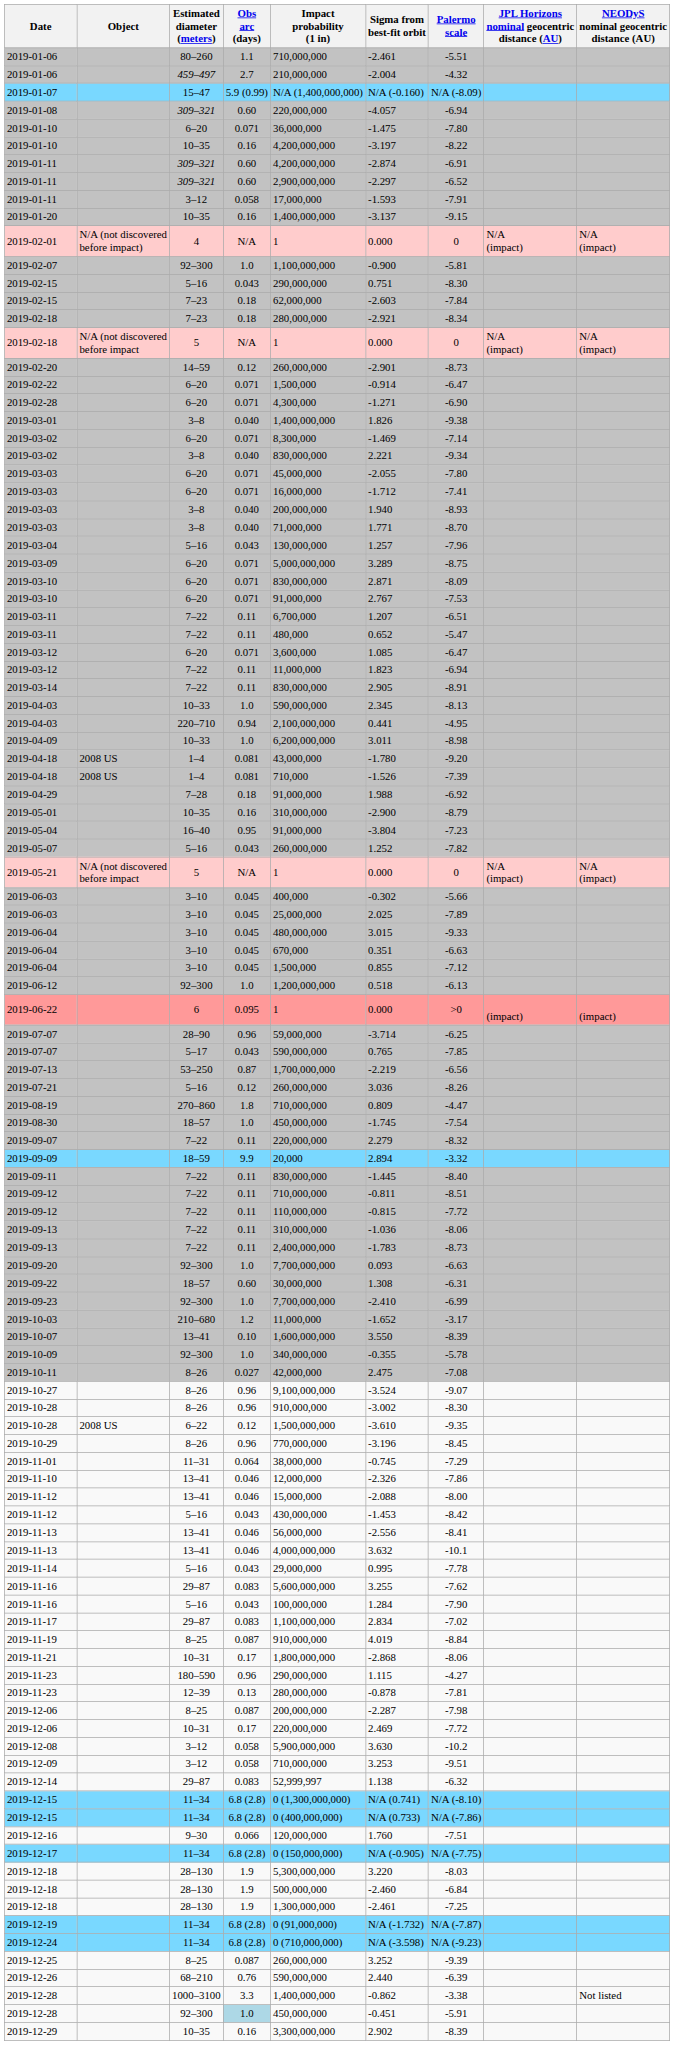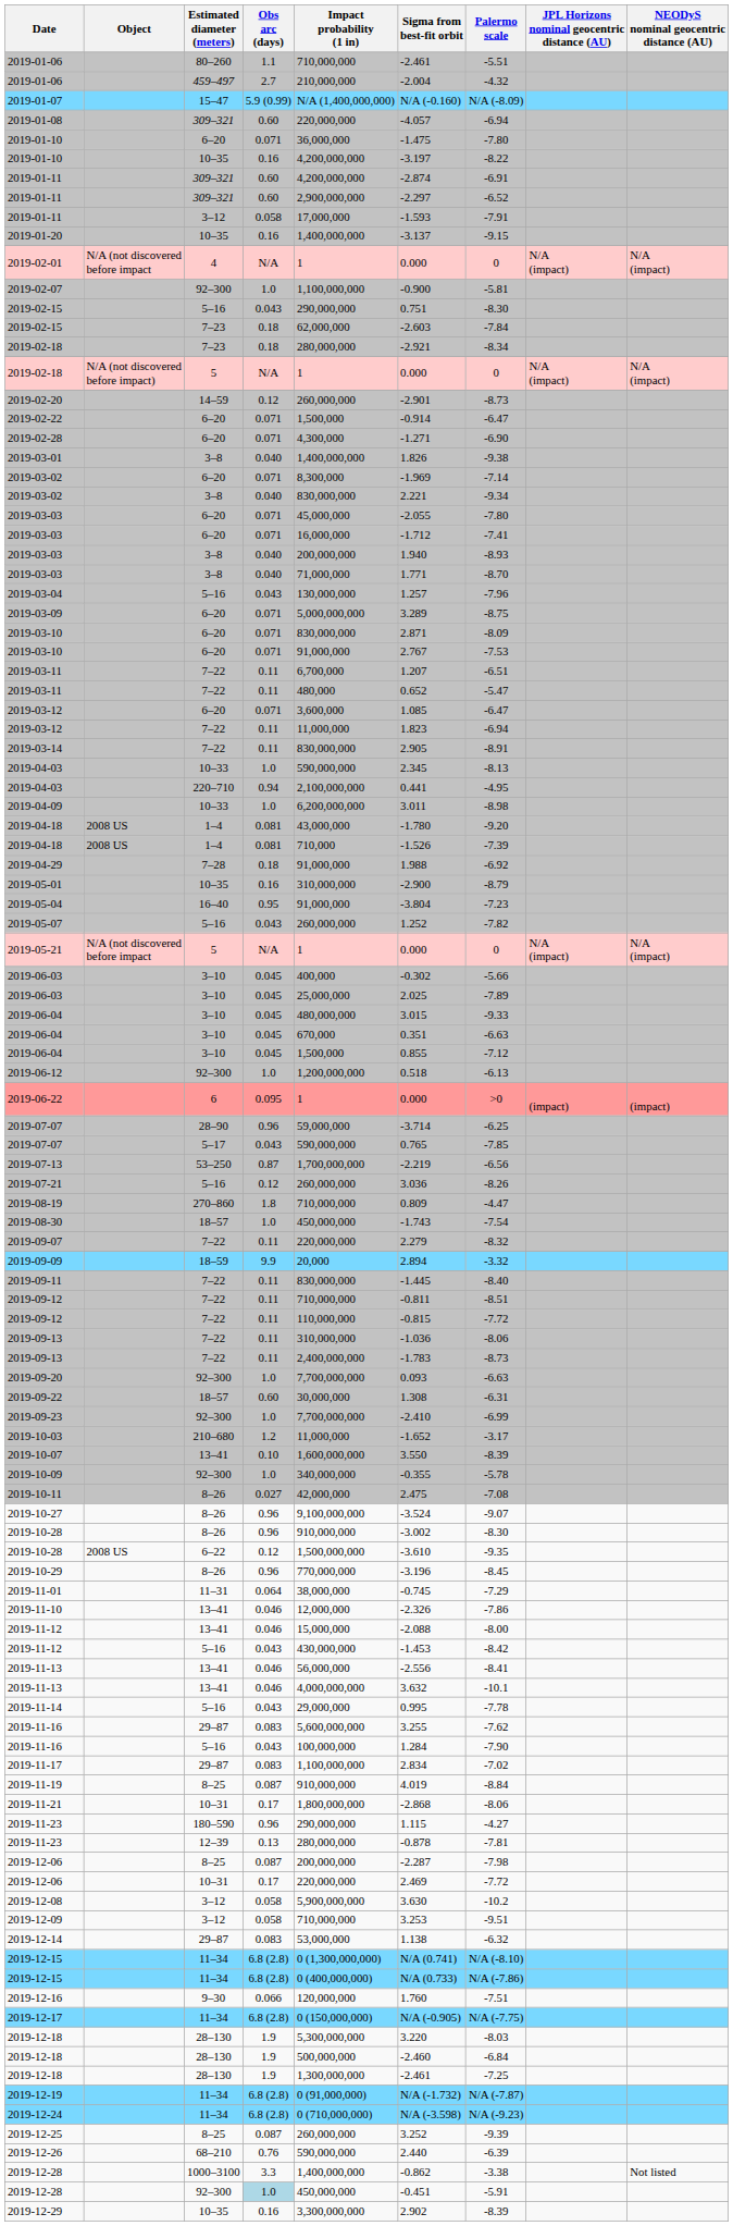2019-02-01 | Object: N/A (not discovered before impact) -> N/A (not discovered before impact
2019-02-18 / 5 | Object: N/A (not discovered before impact -> N/A (not discovered before impact)
2019-03-02 / 6–20 | Sigma from best-fit orbit: -1.469 -> -1.969
2019-08-30 | Sigma from best-fit orbit: -1.745 -> -1.743
2019-12-14 | Impact probability (1 in): 52,999,997 -> 53,000,000
